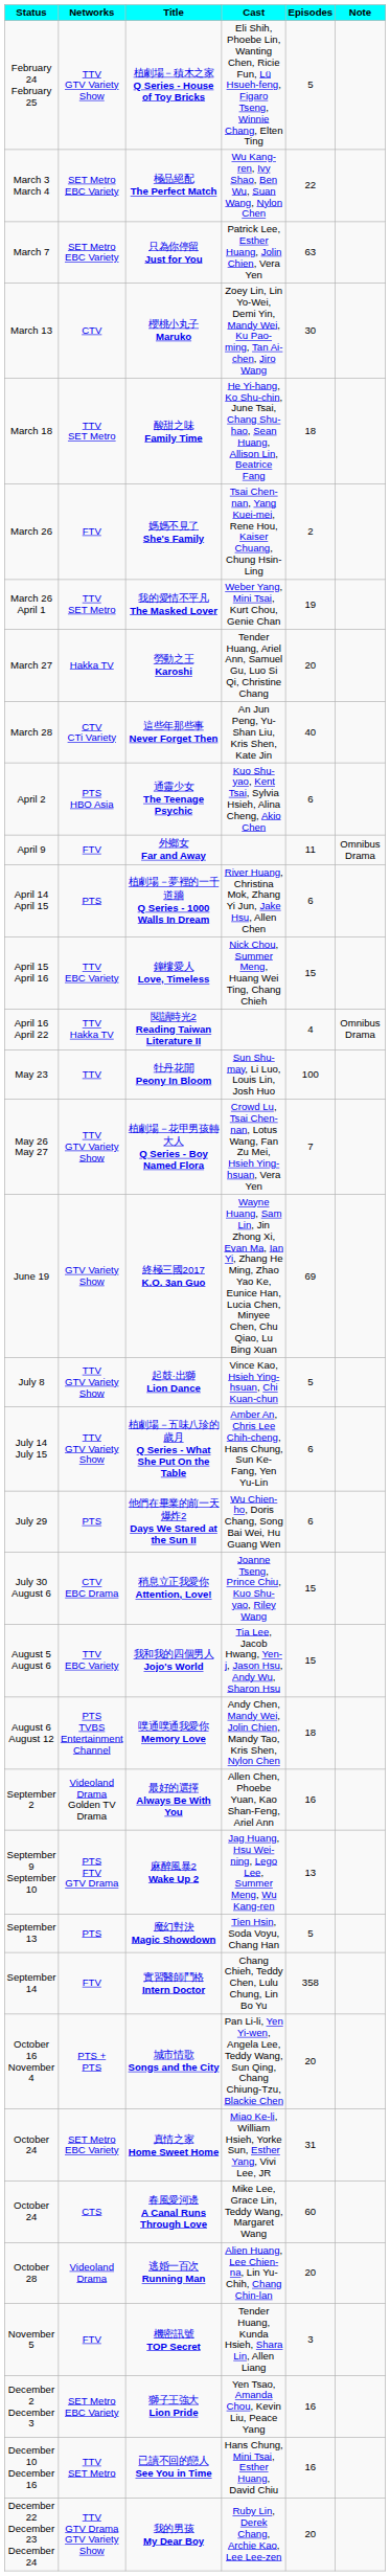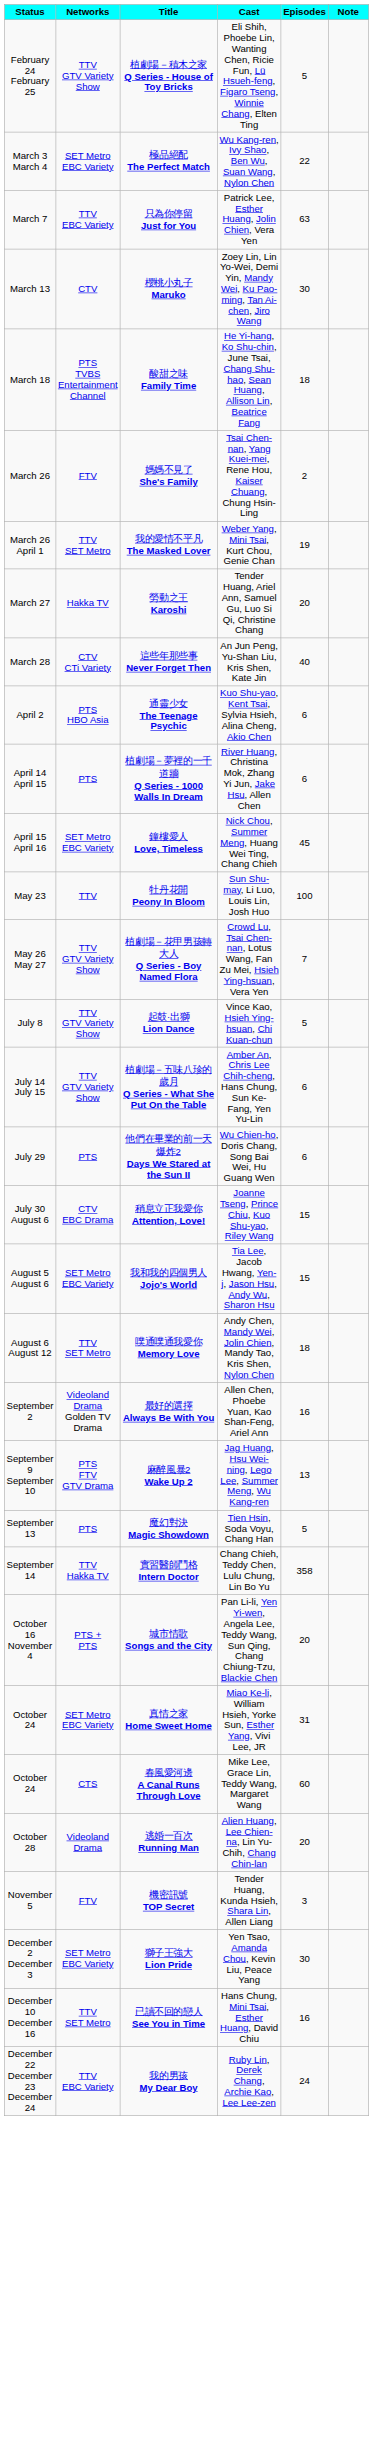只為你停留 Just for You | Networks: SET Metro EBC Variety -> TTV EBC Variety
酸甜之味 Family Time | Networks: TTV SET Metro -> PTS TVBS Entertainment Channel
- row: April 9 | FTV | 外鄉女 Far and Away | 11 | Omnibus Drama
鐘樓愛人 Love, Timeless | Networks: TTV EBC Variety -> SET Metro EBC Variety
鐘樓愛人 Love, Timeless | Episodes: 15 -> 45
- row: April 16 April 22 | TTV Hakka TV | 閱讀時光2 Reading Taiwan Literature II | 4 | Omnibus Drama
- row: June 19 | GTV Variety Show | 終極三國2017 K.O. 3an Guo | Wayne Huang, Sam Lin, Jin Zhong Xi, Evan Ma, Ian Yi, Zhang He Ming, Zhao Yao Ke, Eunice Han, Lucia Chen, Minyee Chen, Chu Qiao, Lu Bing Xuan | 69
我和我的四個男人 Jojo's World | Networks: TTV EBC Variety -> SET Metro EBC Variety
噗通噗通我愛你 Memory Love | Networks: PTS TVBS Entertainment Channel -> TTV SET Metro
實習醫師鬥格 Intern Doctor | Networks: FTV -> TTV Hakka TV
獅子王強大 Lion Pride | Episodes: 16 -> 30
我的男孩 My Dear Boy | Networks: TTV GTV Drama GTV Variety Show -> TTV EBC Variety
我的男孩 My Dear Boy | Episodes: 20 -> 24
